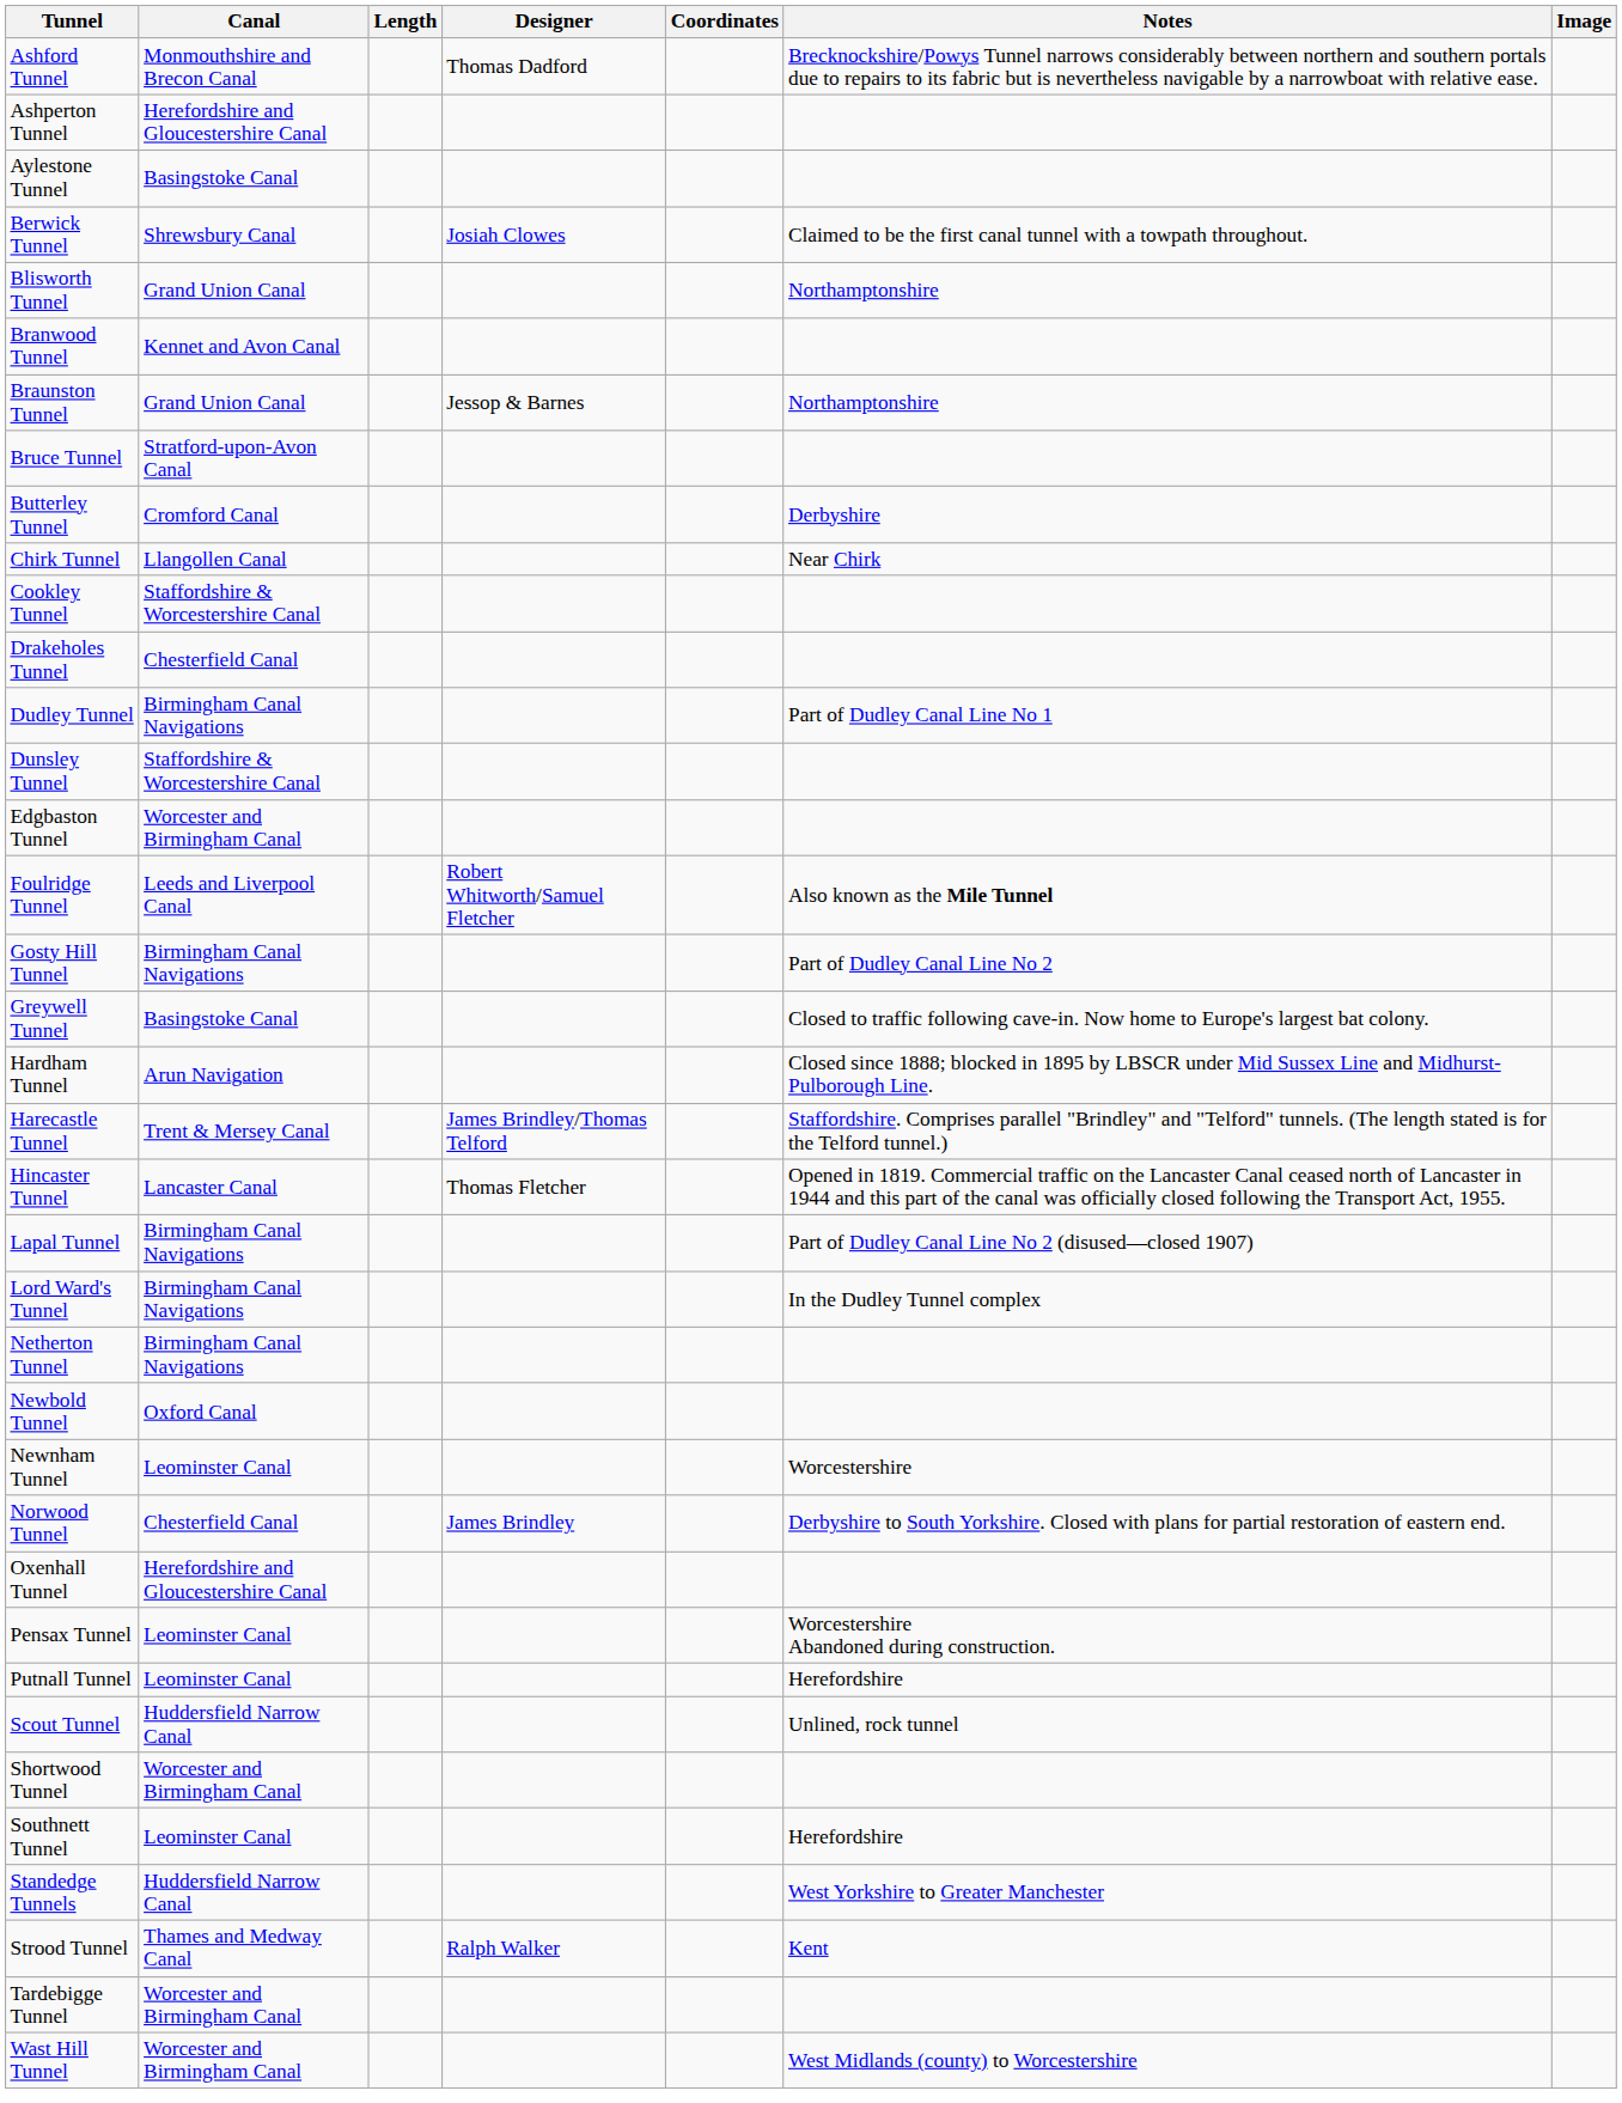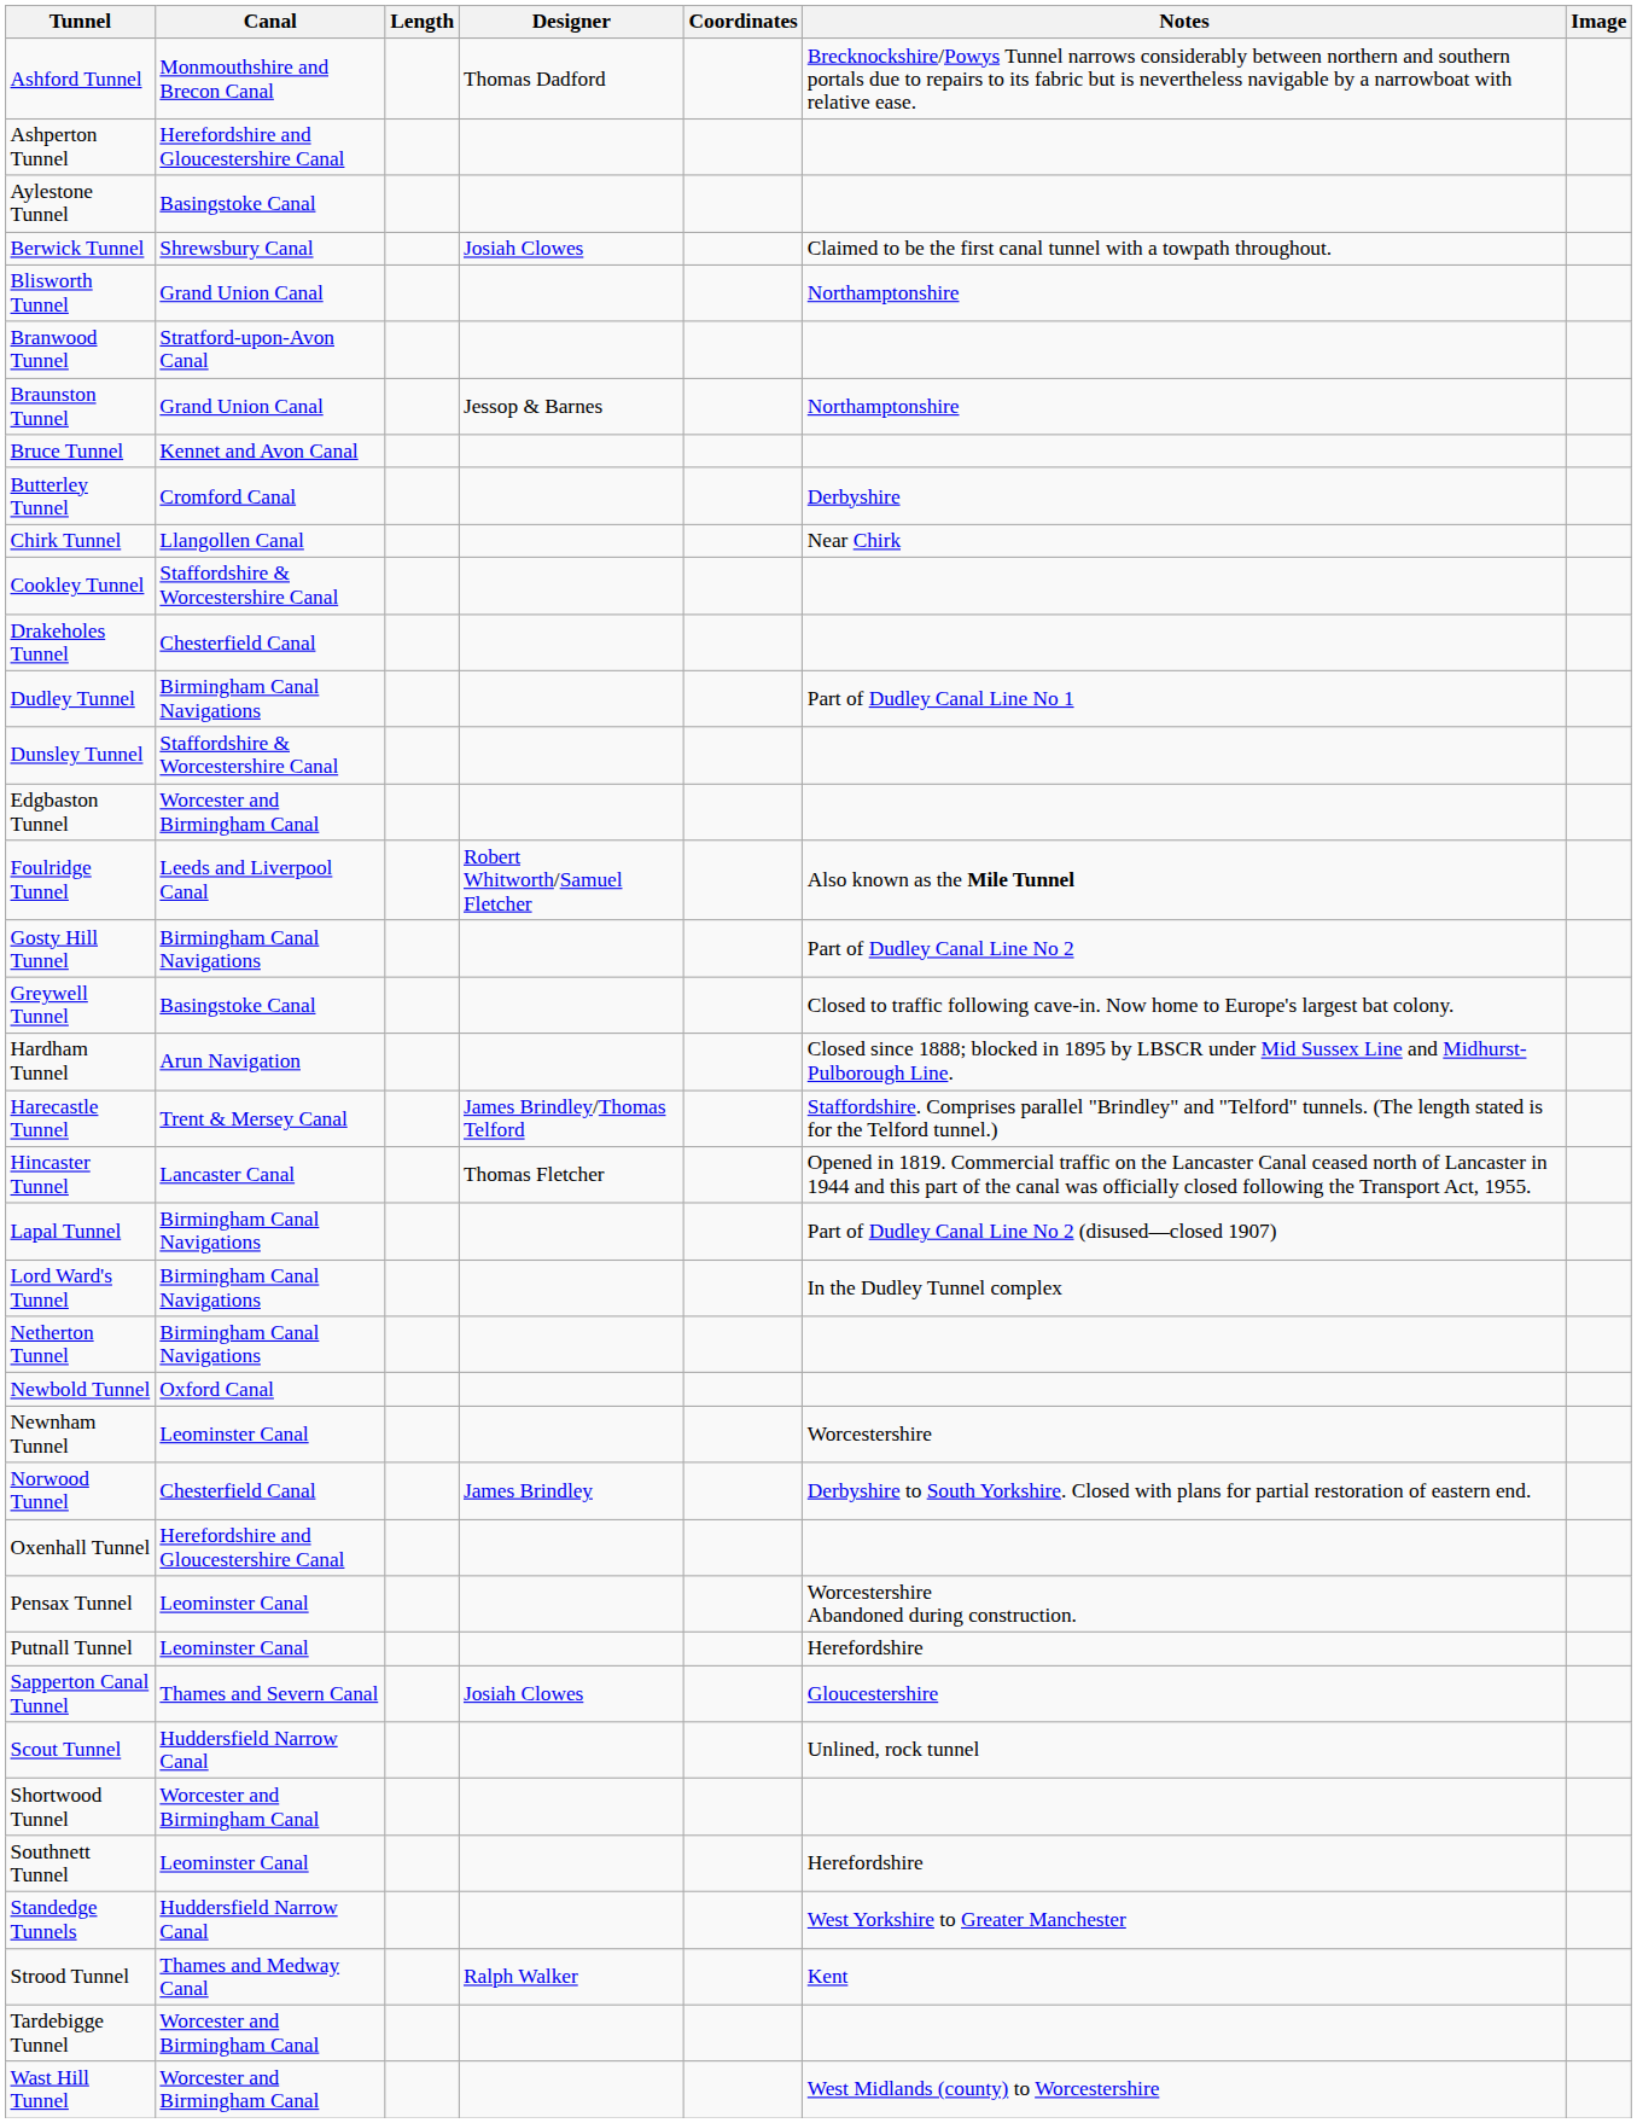Branwood Tunnel | Canal: Kennet and Avon Canal -> Stratford-upon-Avon Canal
Bruce Tunnel | Canal: Stratford-upon-Avon Canal -> Kennet and Avon Canal
+ row: Sapperton Canal Tunnel | Thames and Severn Canal | Josiah Clowes | Gloucestershire
